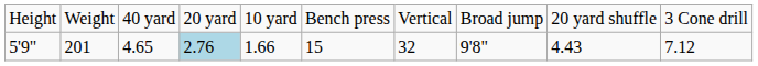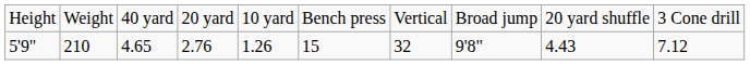5'9" | column 2: 201 -> 210
5'9" | column 4: lightblue background -> no background
5'9" | column 5: 1.66 -> 1.26
